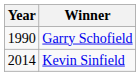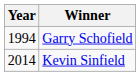Garry Schofield | Year: 1990 -> 1994
